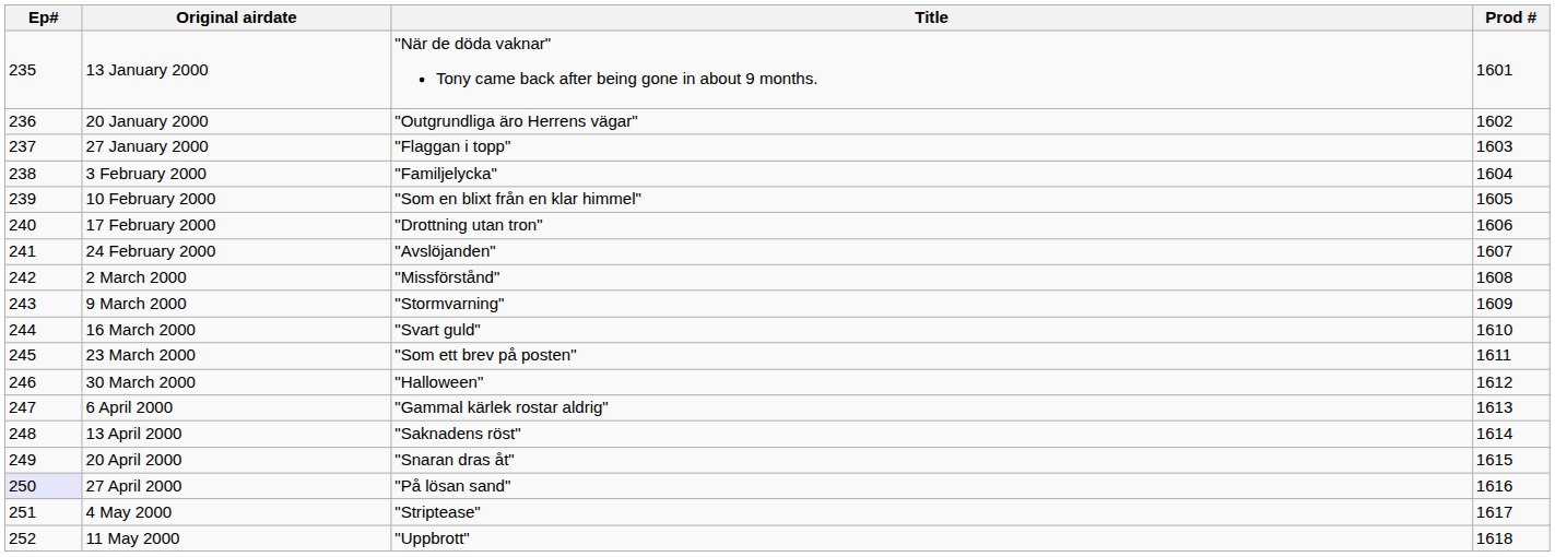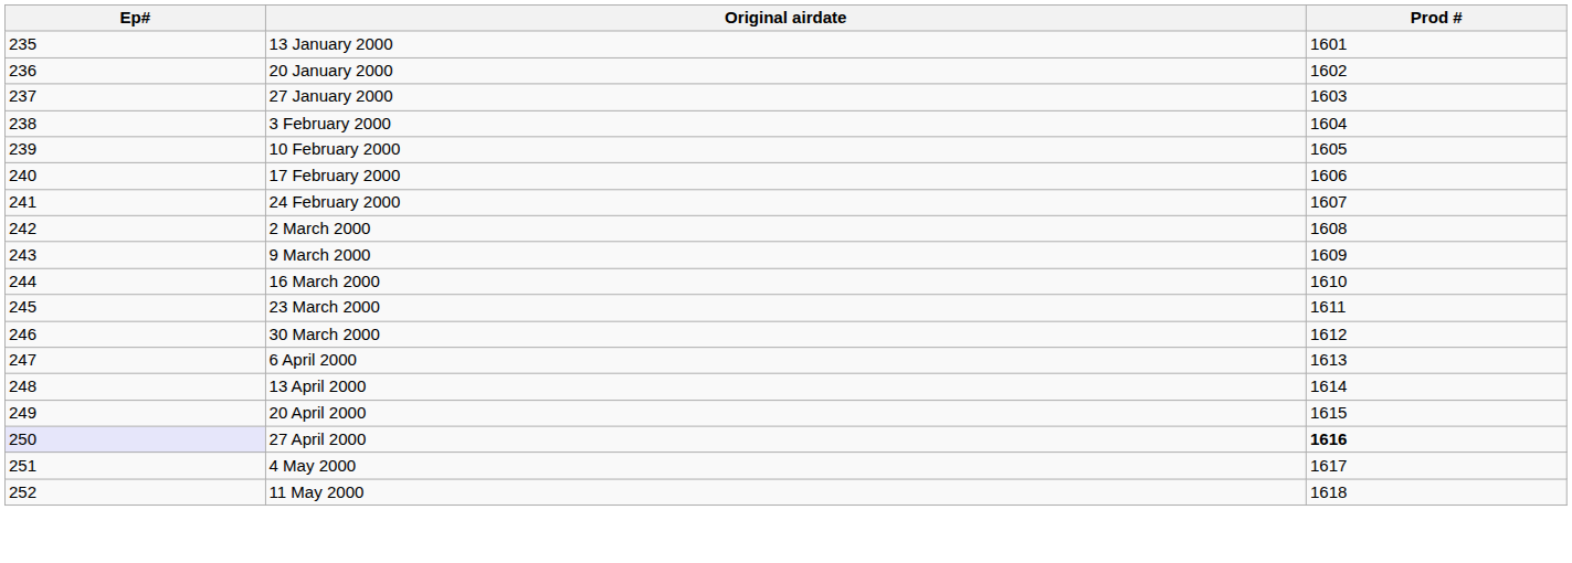- column: Title | "När de döda vaknar" Tony came back after being gone in about 9 months. | "Outgrundliga äro Herrens vägar" | "Flaggan i topp" | "Familjelycka" | "Som en blixt från en klar himmel" | "Drottning utan tron" | "Avslöjanden" | "Missförstånd" | "Stormvarning" | "Svart guld" | "Som ett brev på posten" | "Halloween" | "Gammal kärlek rostar aldrig" | "Saknadens röst" | "Snaran dras åt" | "På lösan sand" | "Striptease" | "Uppbrott"
27 April 2000 | Prod #: normal -> bold
